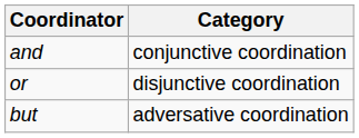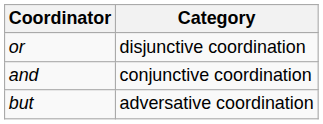rows swapped: and <-> or
